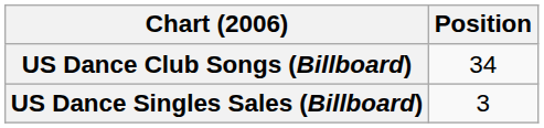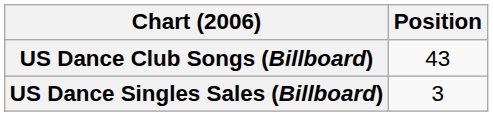US Dance Club Songs (Billboard) | Position: 34 -> 43
